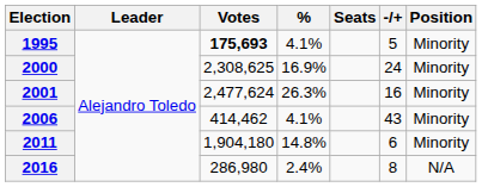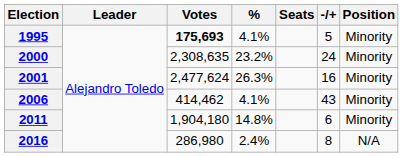2000 | Votes: 2,308,625 -> 2,308,635
2000 | %: 16.9% -> 23.2%
